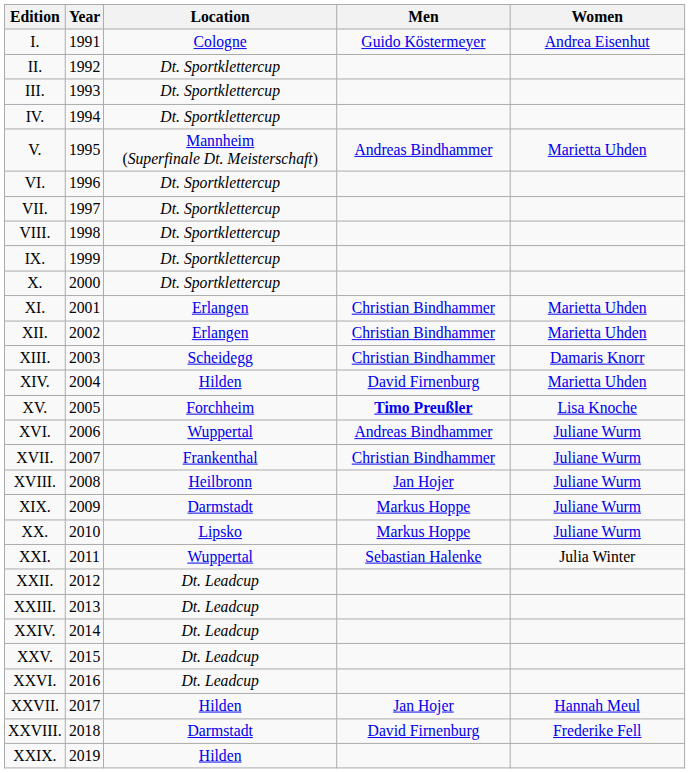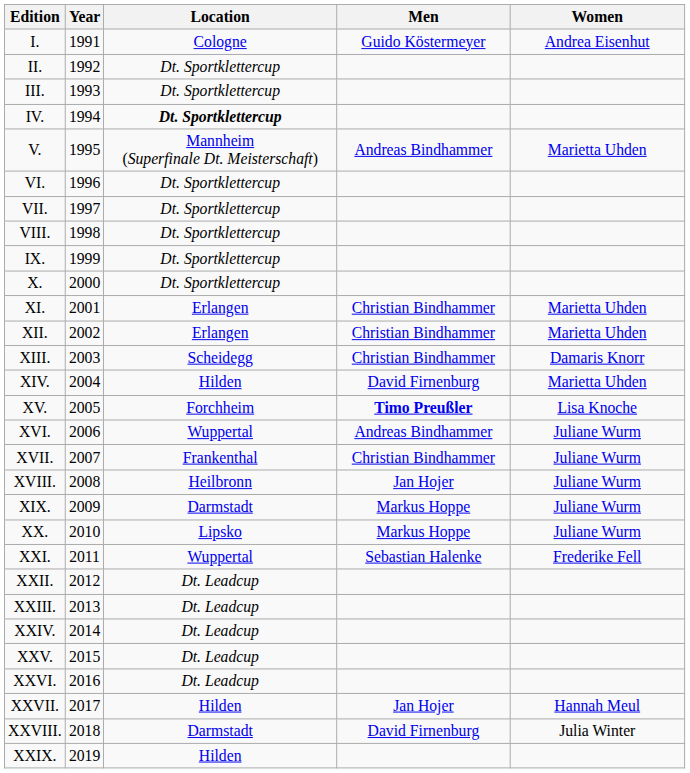IV. | Location: normal -> bold
XXI. | Women: Julia Winter -> Frederike Fell
XXVIII. | Women: Frederike Fell -> Julia Winter
